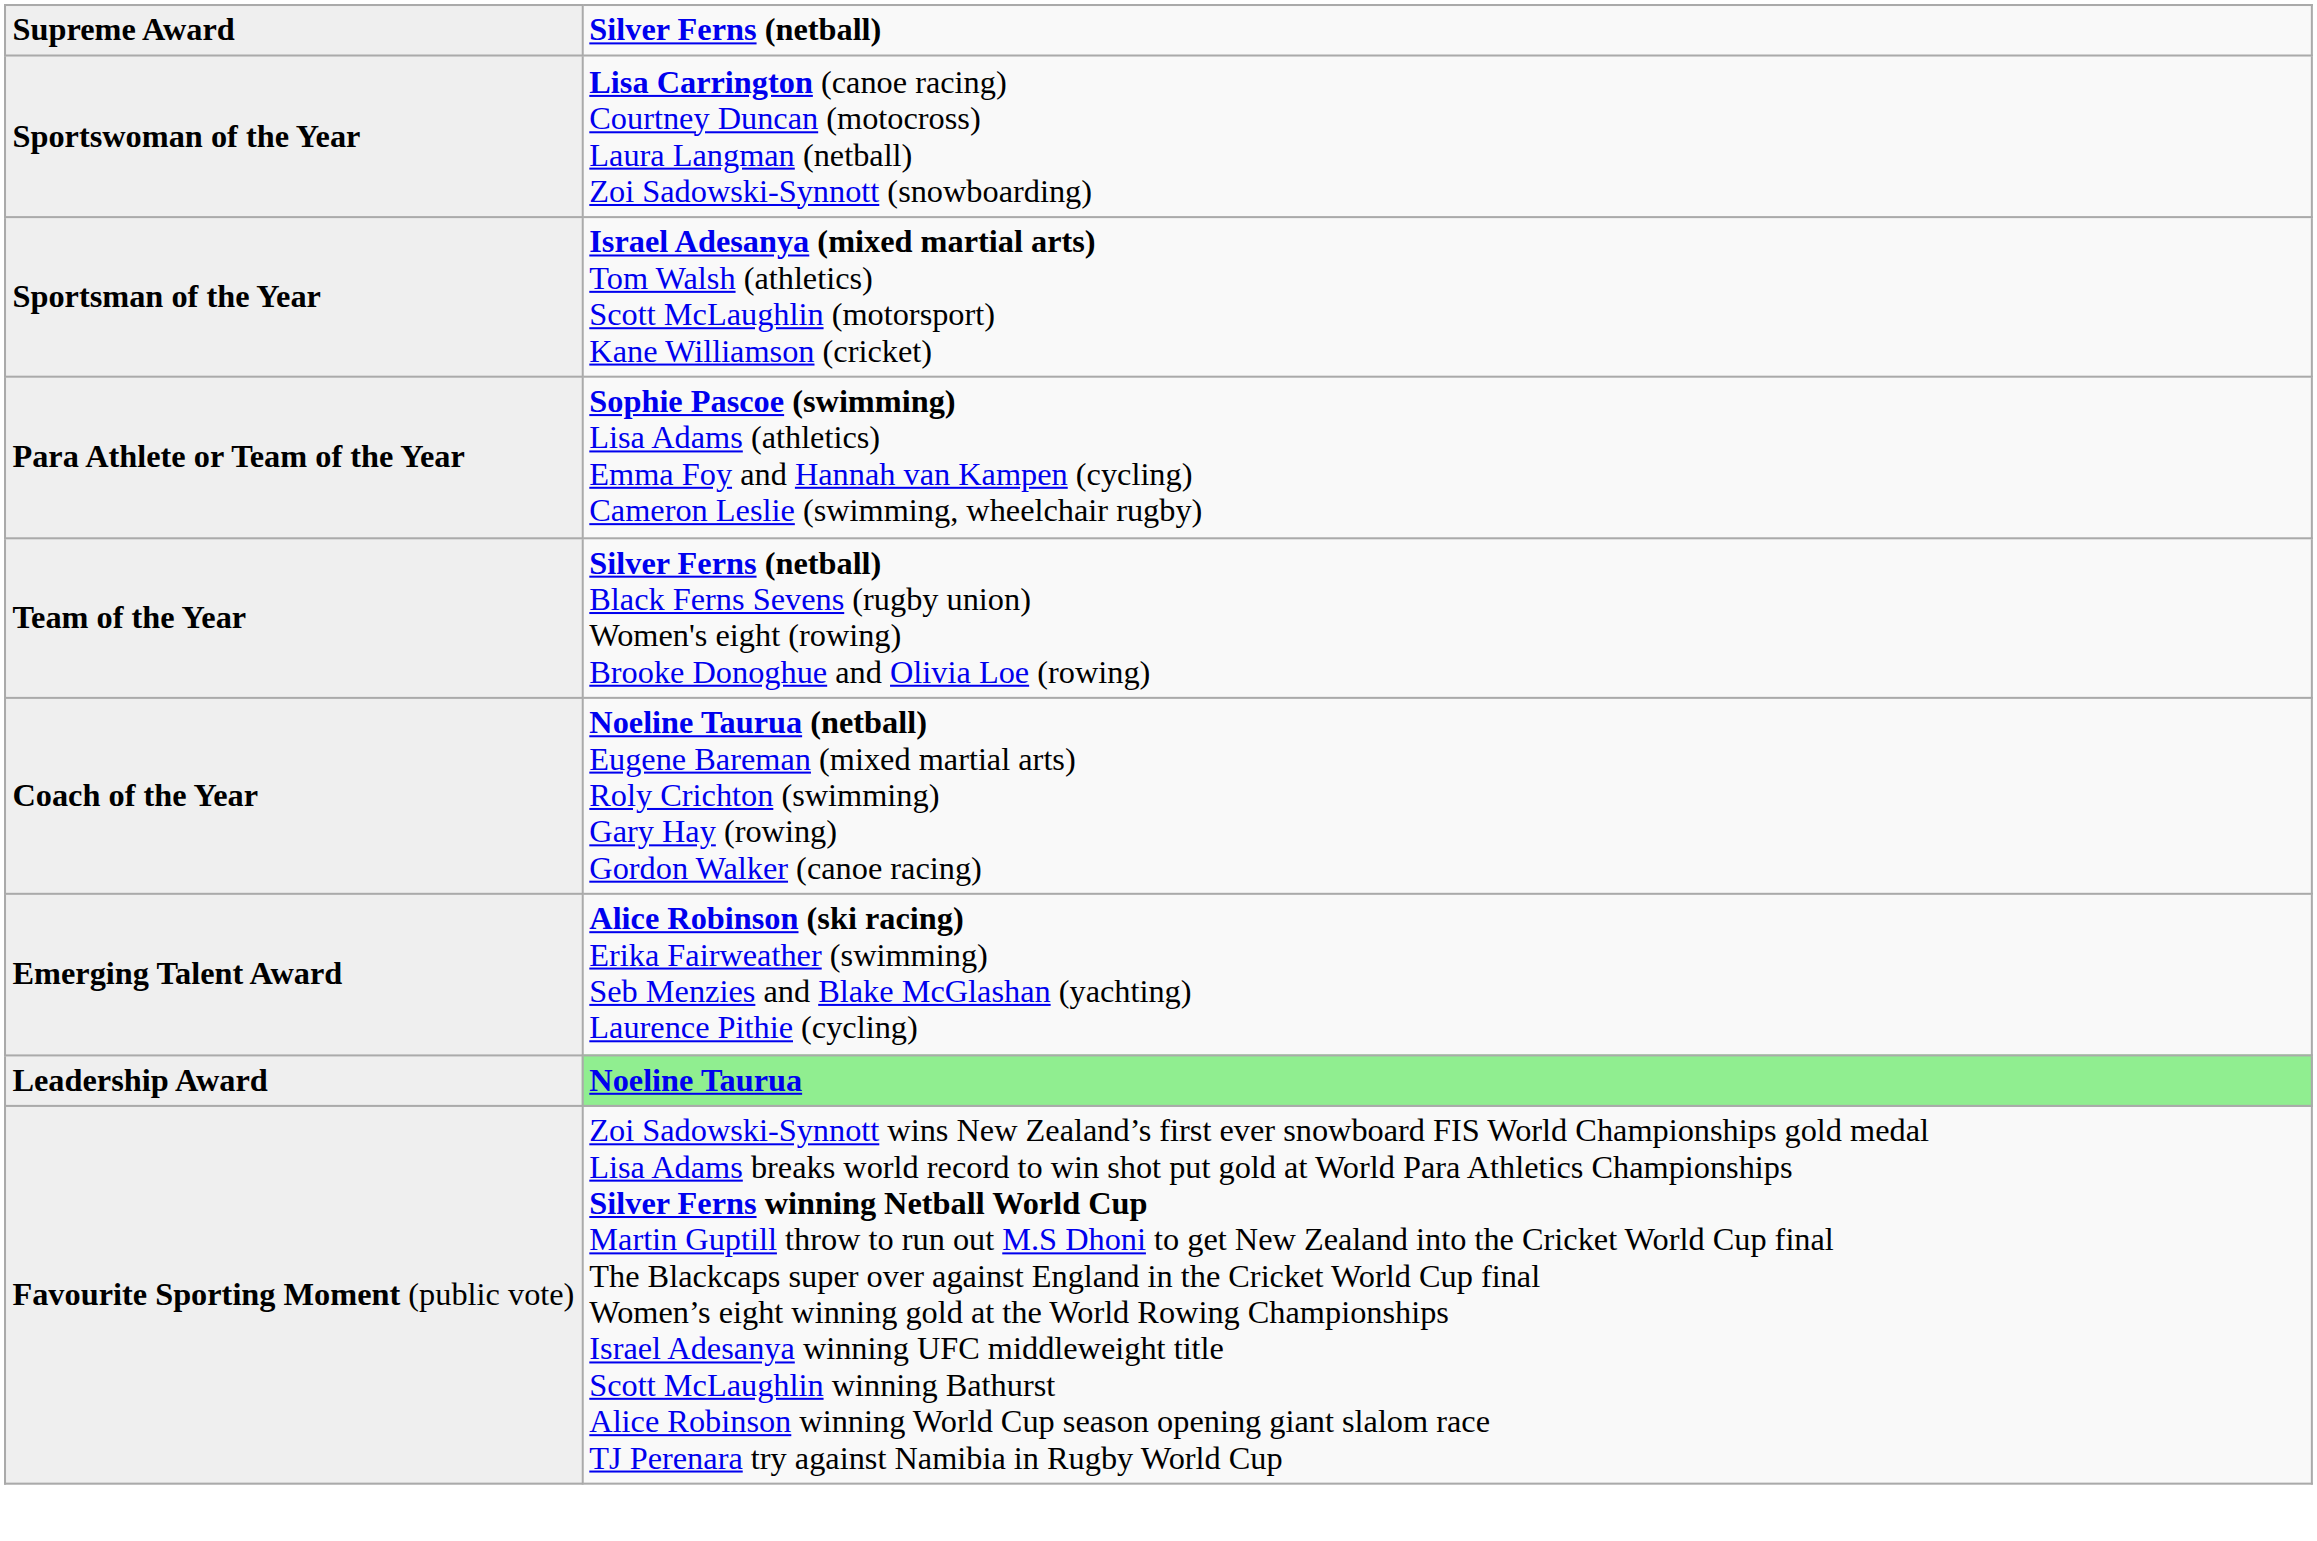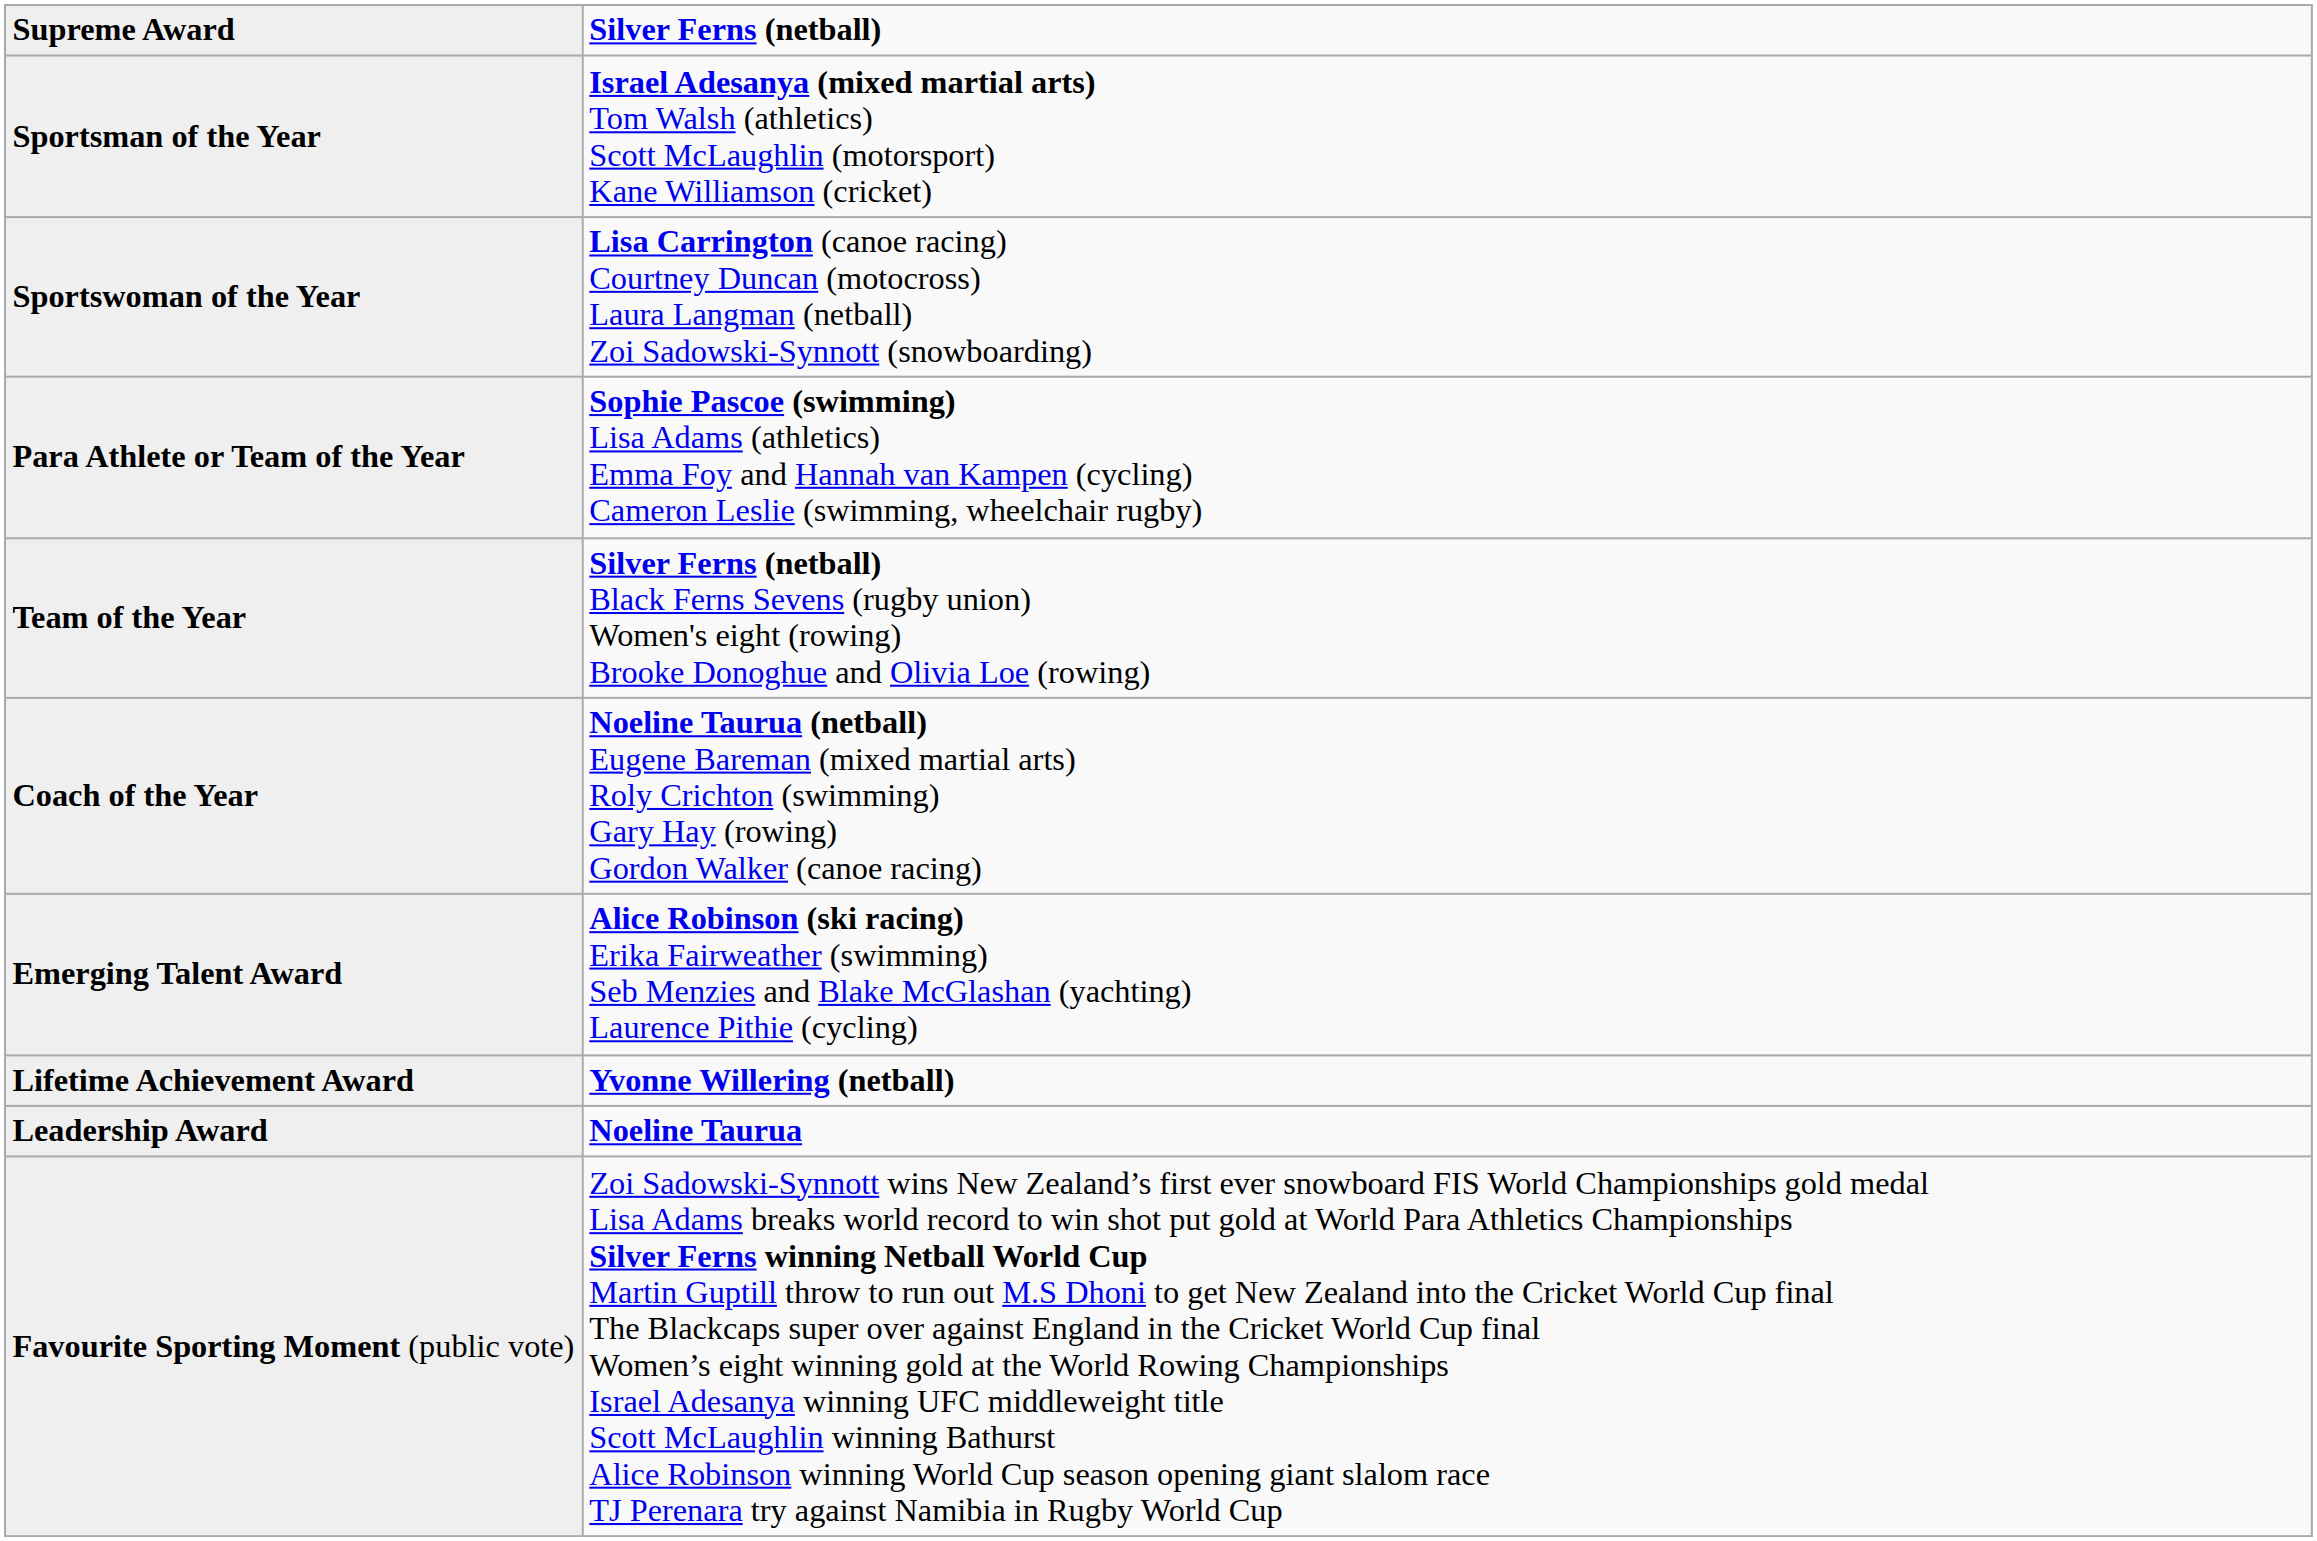rows swapped: Sportsman of the Year <-> Sportswoman of the Year
+ row: Lifetime Achievement Award | Yvonne Willering (netball)
Leadership Award | Silver Ferns (netball): lightgreen background -> no background
